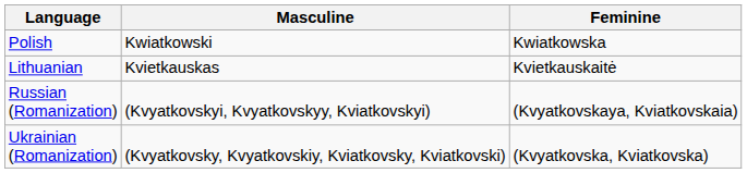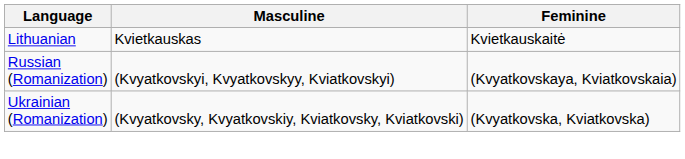- row: Polish | Kwiatkowski | Kwiatkowska
